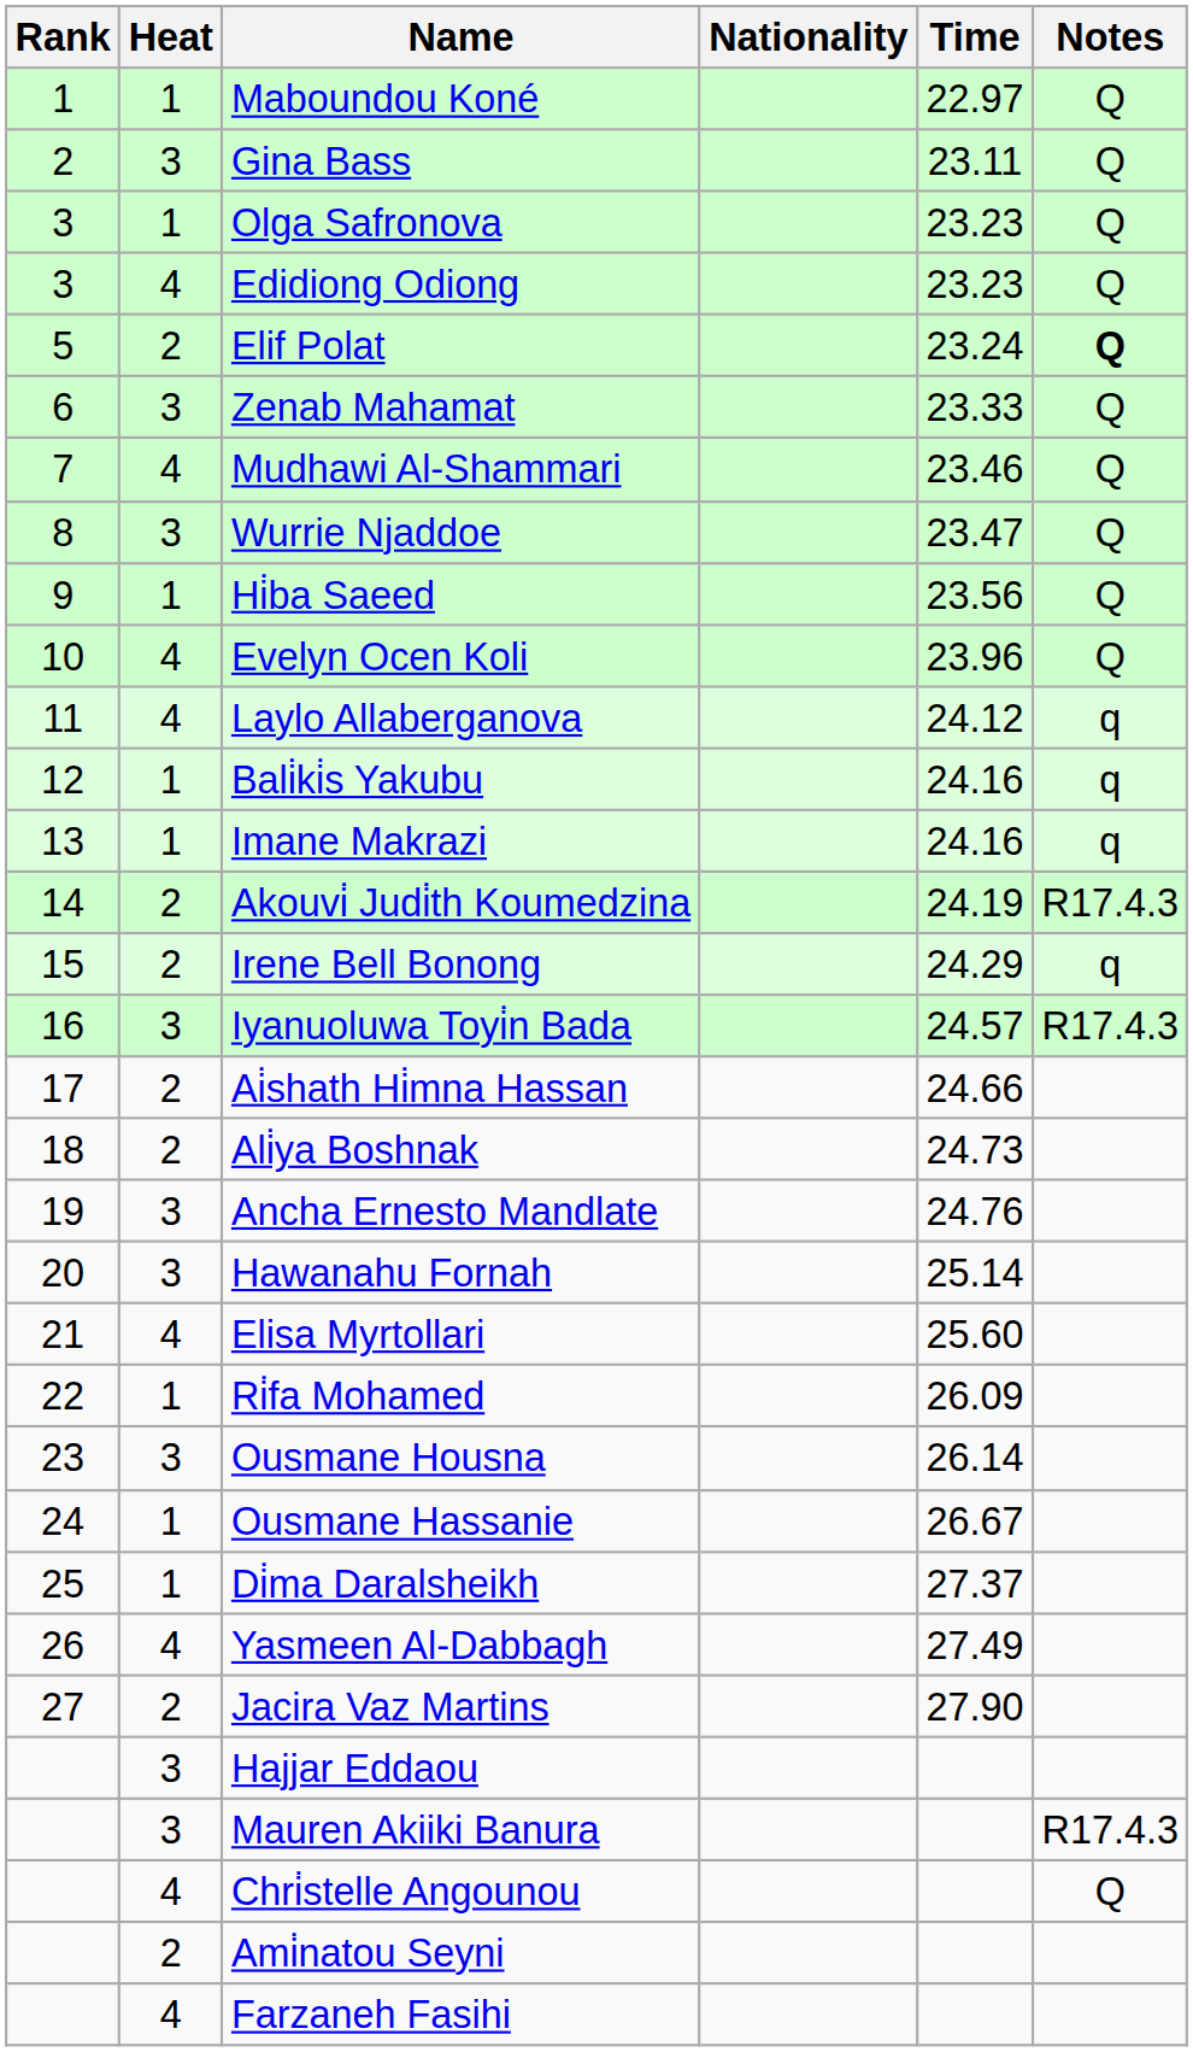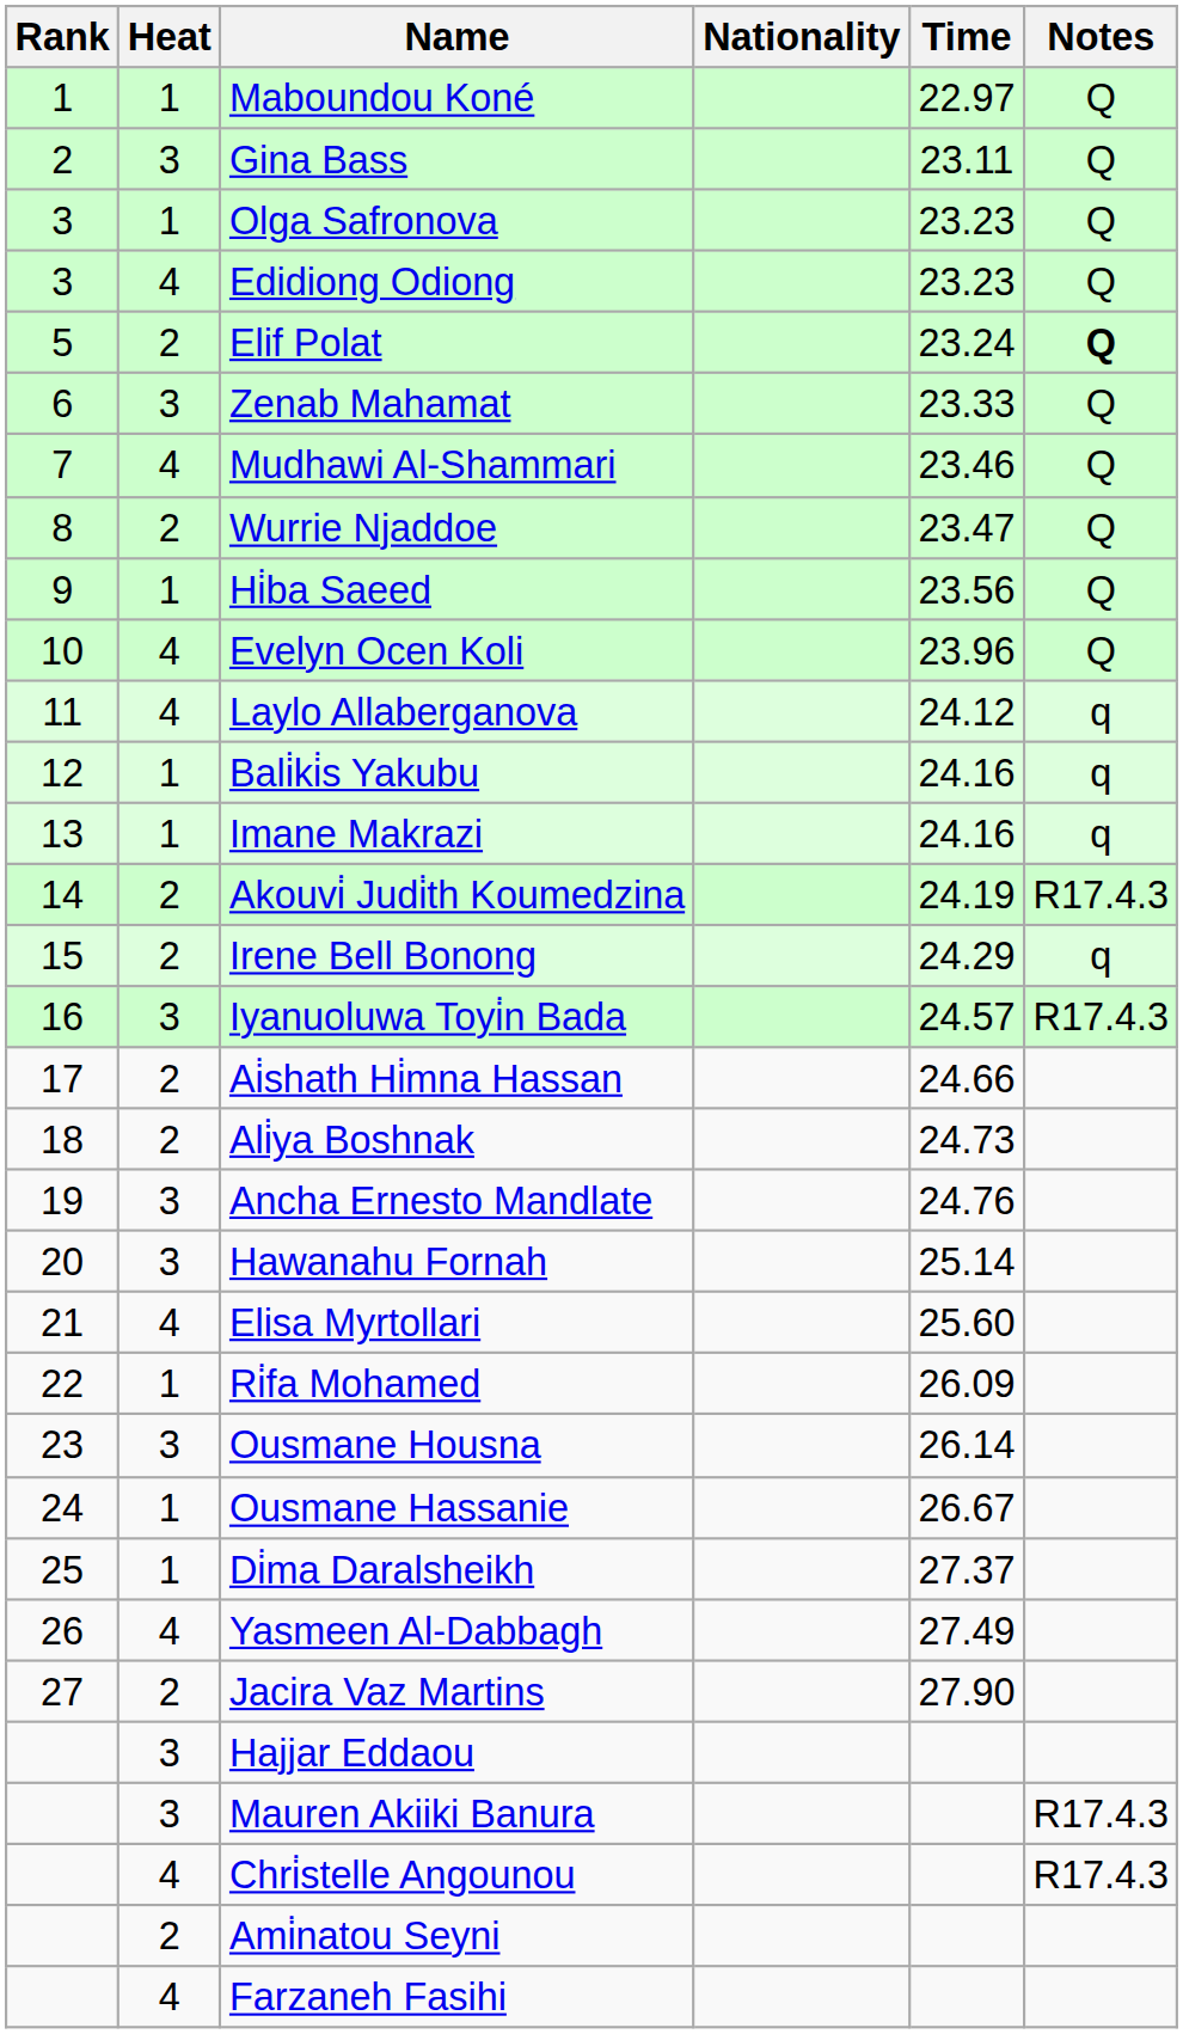Wurrie Njaddoe | Heat: 3 -> 2
Chri̇stelle Angounou | Notes: Q -> R17.4.3
